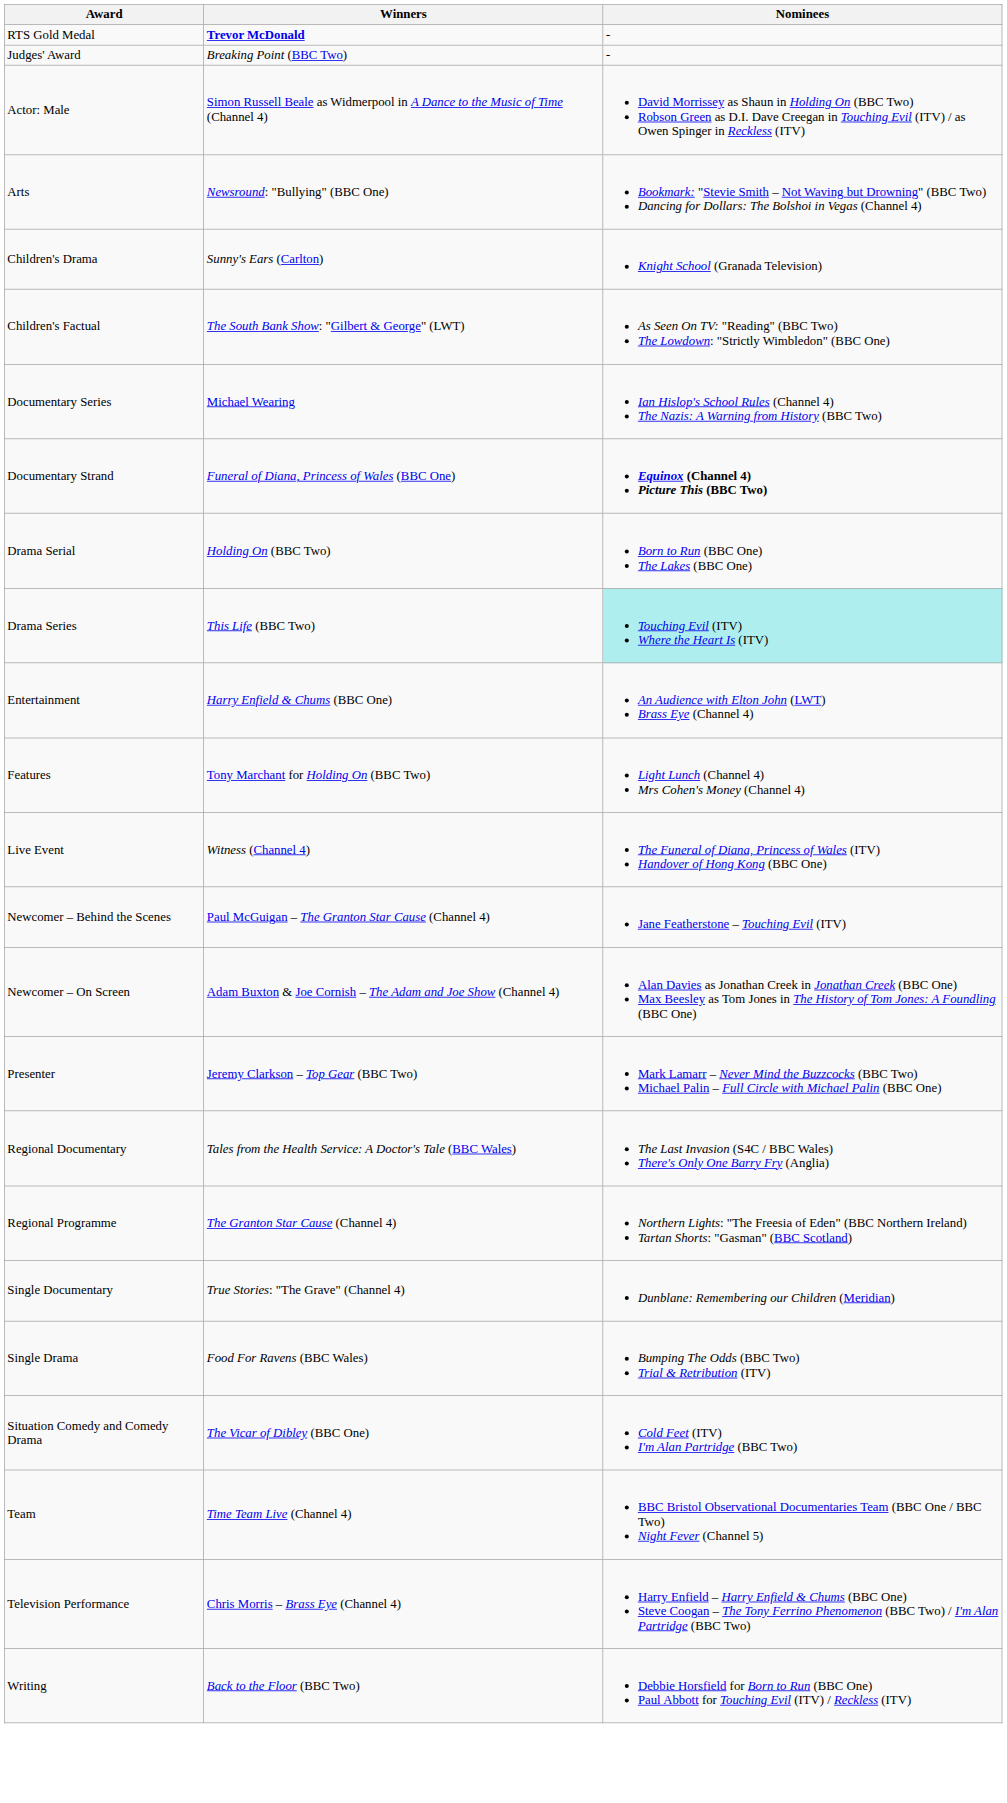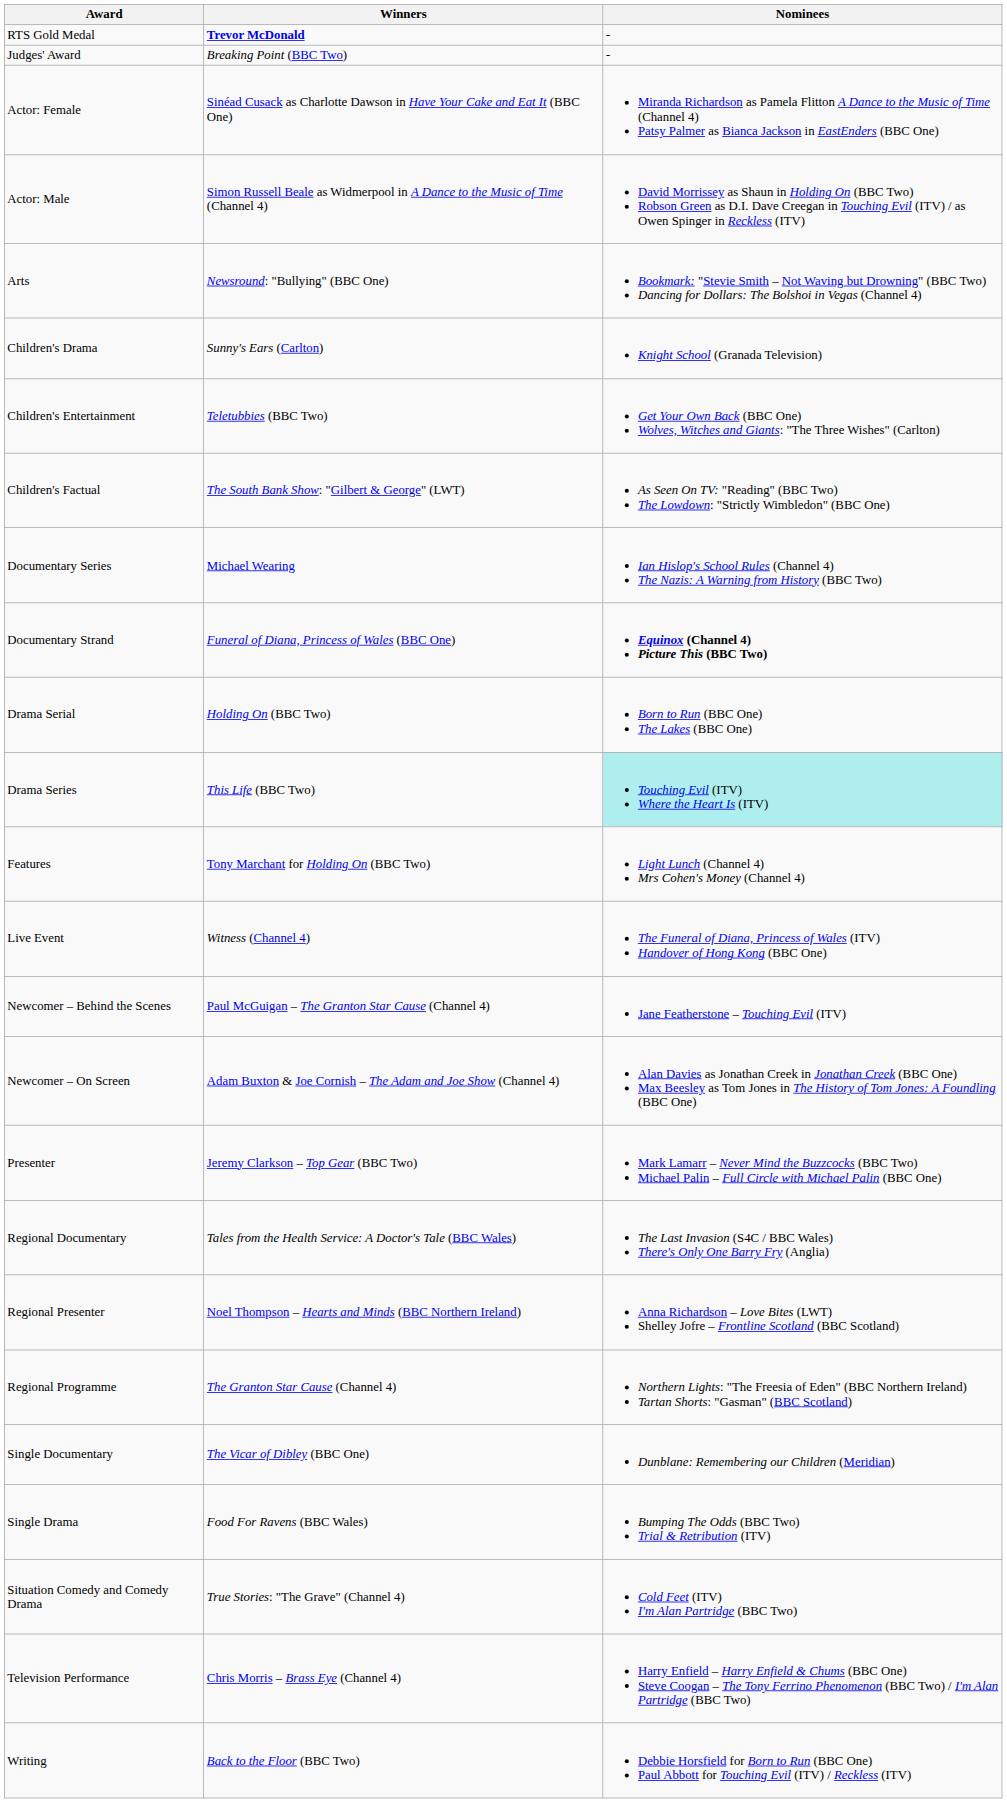+ row: Actor: Female | Sinéad Cusack as Charlotte Dawson in Have Your Cake and Eat It (BBC One) | Miranda Richardson as Pamela Flitton A Dance to the Music of Time (Channel 4) Patsy Palmer as Bianca Jackson in EastEnders (BBC One)
+ row: Children's Entertainment | Teletubbies (BBC Two) | Get Your Own Back (BBC One) Wolves, Witches and Giants: "The Three Wishes" (Carlton)
- row: Entertainment | Harry Enfield & Chums (BBC One) | An Audience with Elton John (LWT) Brass Eye (Channel 4)
+ row: Regional Presenter | Noel Thompson – Hearts and Minds (BBC Northern Ireland) | Anna Richardson – Love Bites (LWT) Shelley Jofre – Frontline Scotland (BBC Scotland)
Single Documentary | Winners: True Stories: "The Grave" (Channel 4) -> The Vicar of Dibley (BBC One)
Situation Comedy and Comedy Drama | Winners: The Vicar of Dibley (BBC One) -> True Stories: "The Grave" (Channel 4)
- row: Team | Time Team Live (Channel 4) | BBC Bristol Observational Documentaries Team (BBC One / BBC Two) Night Fever (Channel 5)
